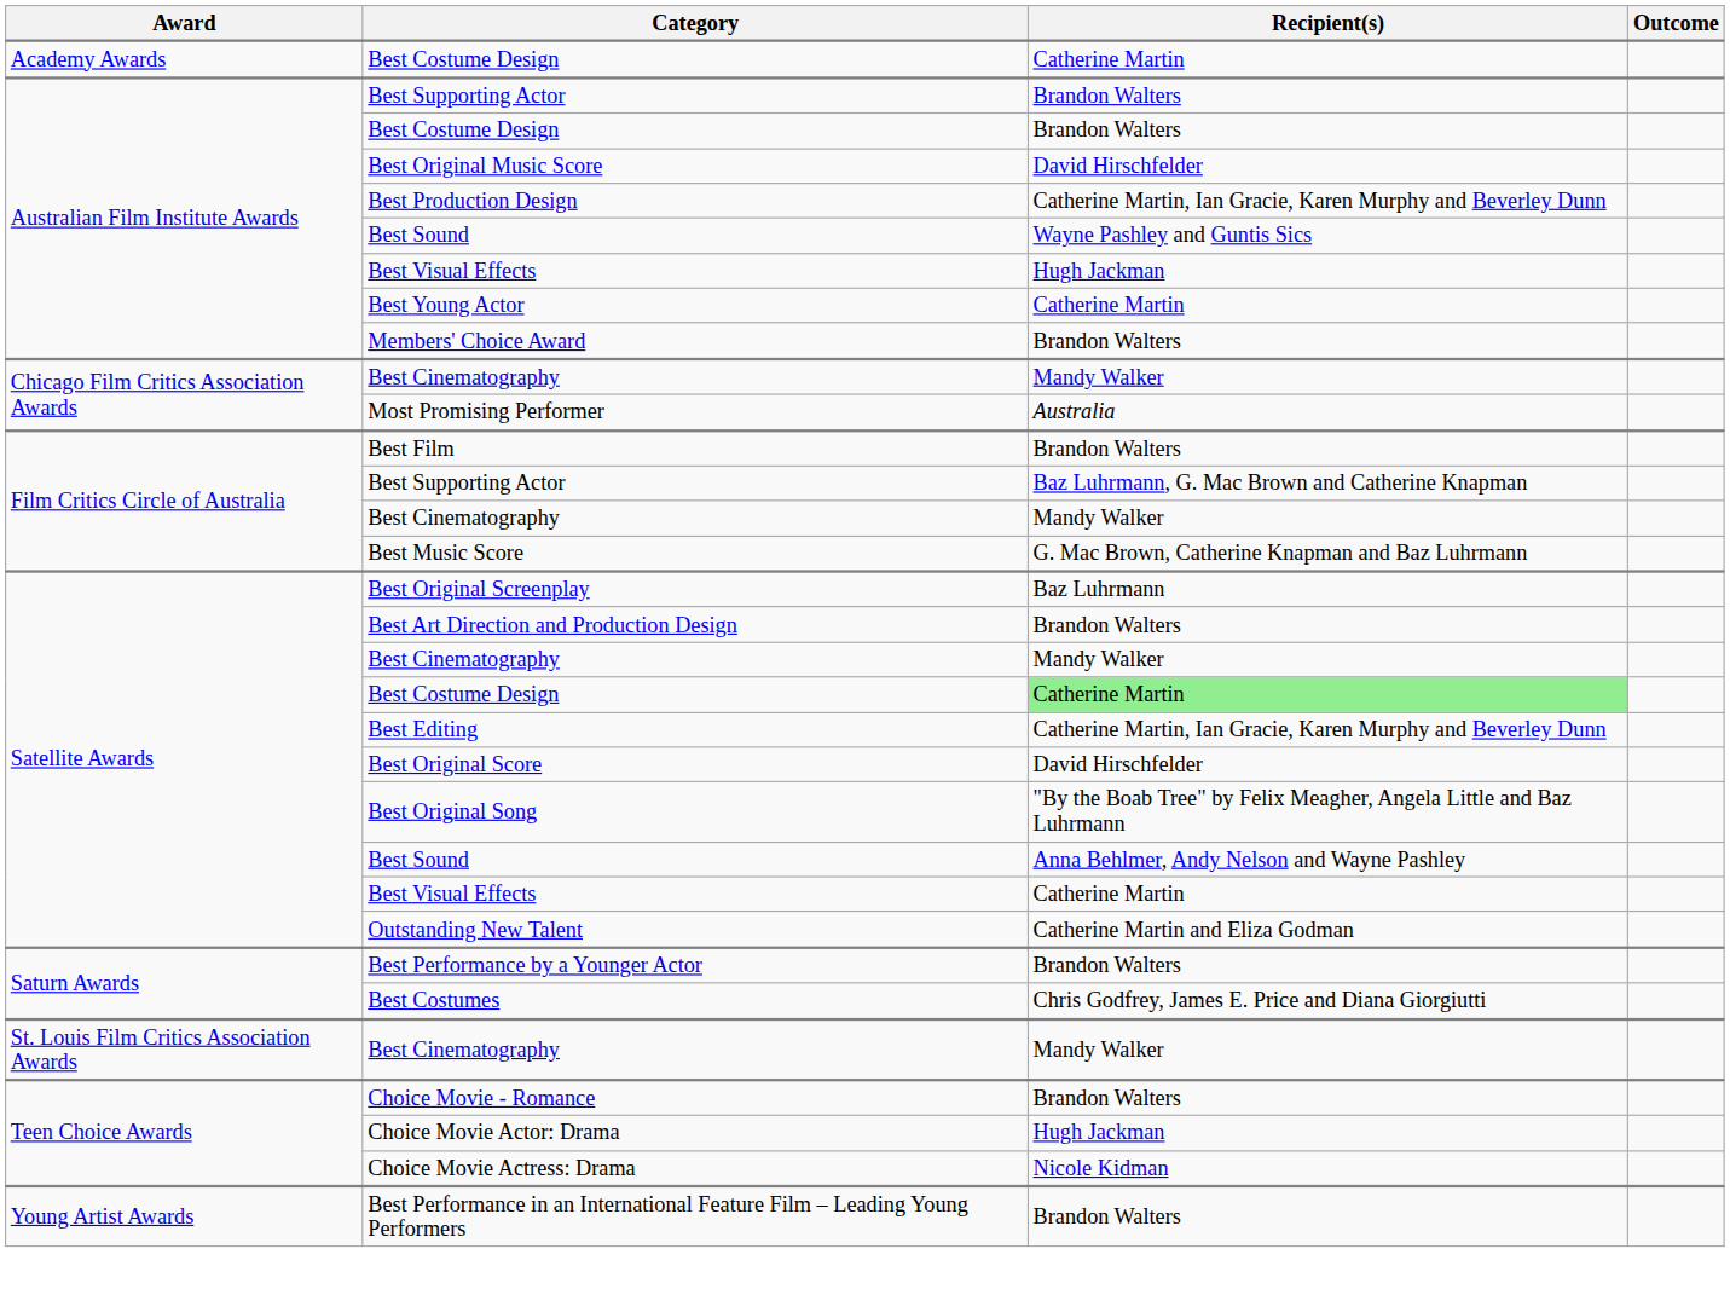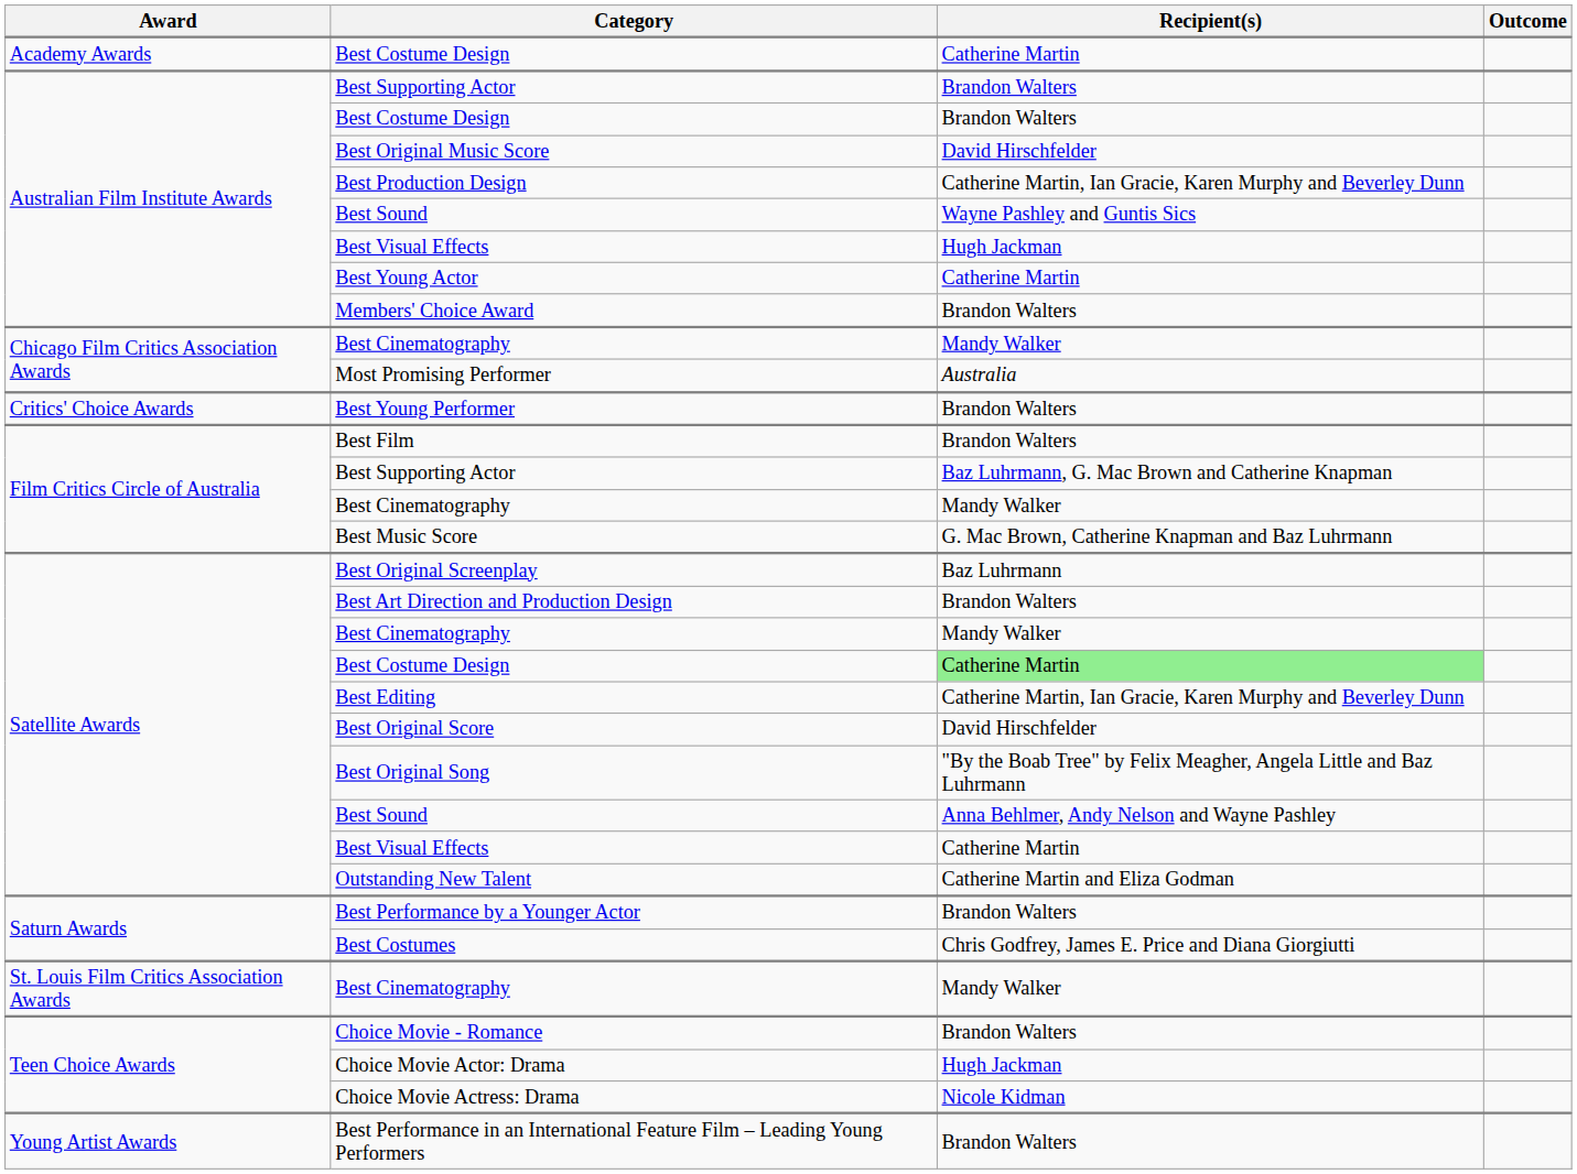+ row: Critics' Choice Awards | Best Young Performer | Brandon Walters
